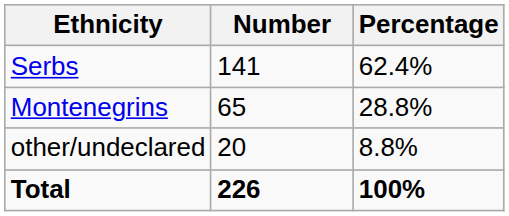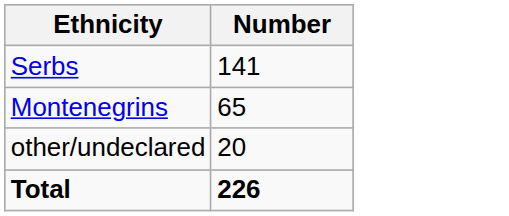- column: Percentage | 62.4% | 28.8% | 8.8% | 100%
